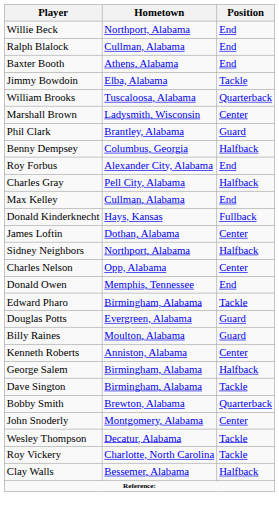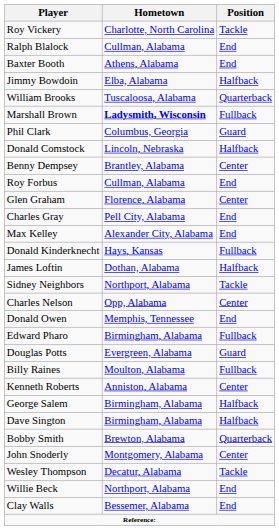rows swapped: Willie Beck <-> Roy Vickery
Jimmy Bowdoin | Position: Tackle -> Halfback
Marshall Brown | Hometown: normal -> bold
Marshall Brown | Position: Center -> Fullback
Phil Clark | Hometown: Brantley, Alabama -> Columbus, Georgia
+ row: Donald Comstock | Lincoln, Nebraska | Halfback
Benny Dempsey | Hometown: Columbus, Georgia -> Brantley, Alabama
Benny Dempsey | Position: Halfback -> Center
Roy Forbus | Hometown: Alexander City, Alabama -> Cullman, Alabama
+ row: Glen Graham | Florence, Alabama | Center
Charles Gray | Position: Halfback -> End
Max Kelley | Hometown: Cullman, Alabama -> Alexander City, Alabama
James Loftin | Position: Center -> Halfback
Sidney Neighbors | Position: Halfback -> Tackle
Edward Pharo | Position: Tackle -> Fullback
Billy Raines | Position: Guard -> Fullback
Dave Sington | Position: Tackle -> Halfback
Clay Walls | Position: Halfback -> End
